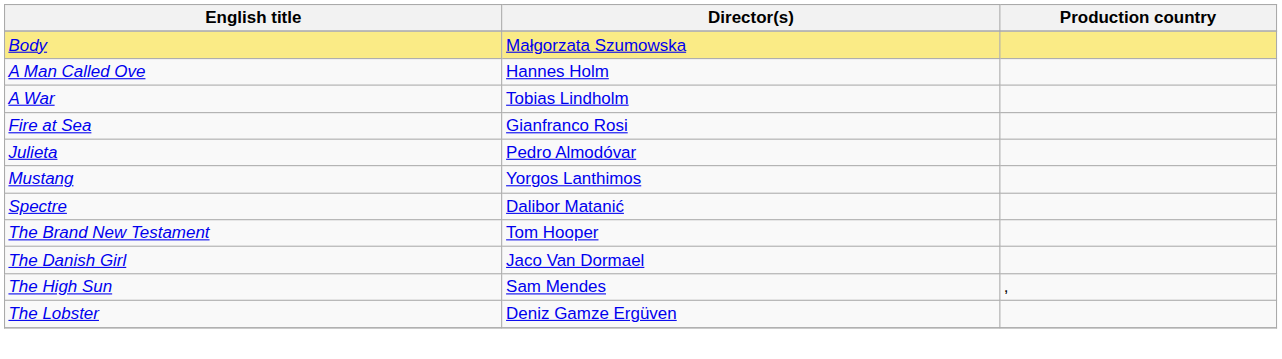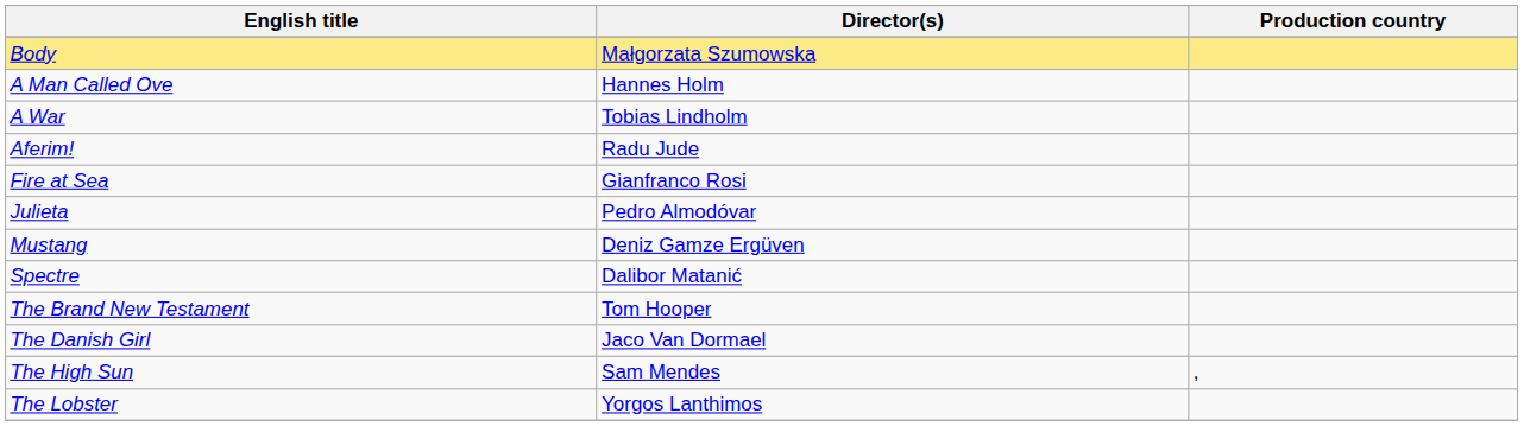+ row: Aferim! | Radu Jude
Mustang | Director(s): Yorgos Lanthimos -> Deniz Gamze Ergüven
The Lobster | Director(s): Deniz Gamze Ergüven -> Yorgos Lanthimos
